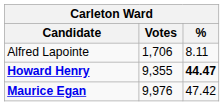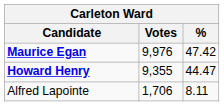rows swapped: Maurice Egan <-> Alfred Lapointe
Howard Henry | %: bold -> normal
